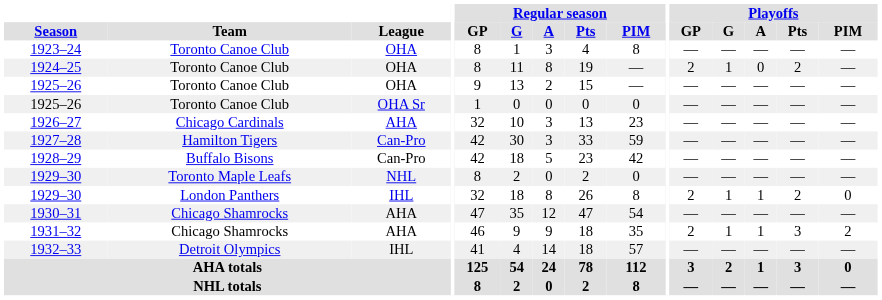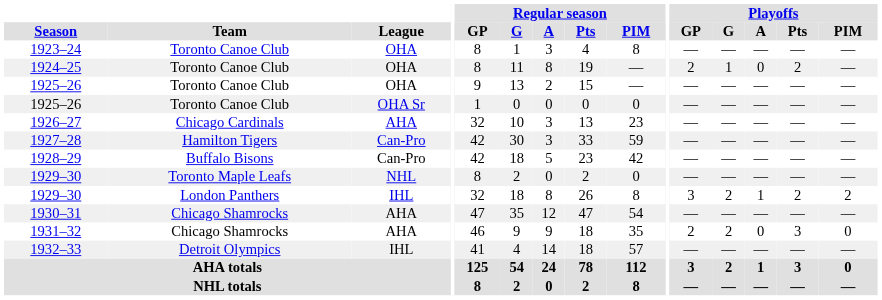1929–30 / IHL | Playoffs / GP: 2 -> 3
1929–30 / IHL | Playoffs / G: 1 -> 2
1929–30 / IHL | Playoffs / PIM: 0 -> 2
1931–32 | Playoffs / G: 1 -> 2
1931–32 | Playoffs / A: 1 -> 0
1931–32 | Playoffs / PIM: 2 -> 0
